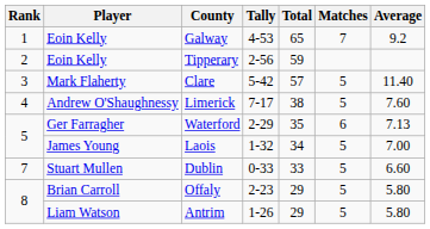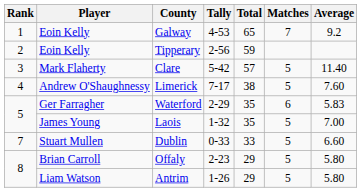Waterford | Average: 7.13 -> 5.83
Laois | Total: 34 -> 35
